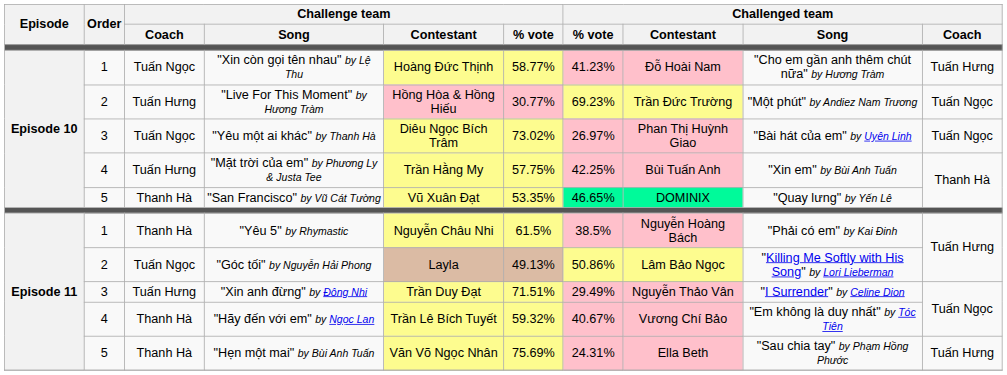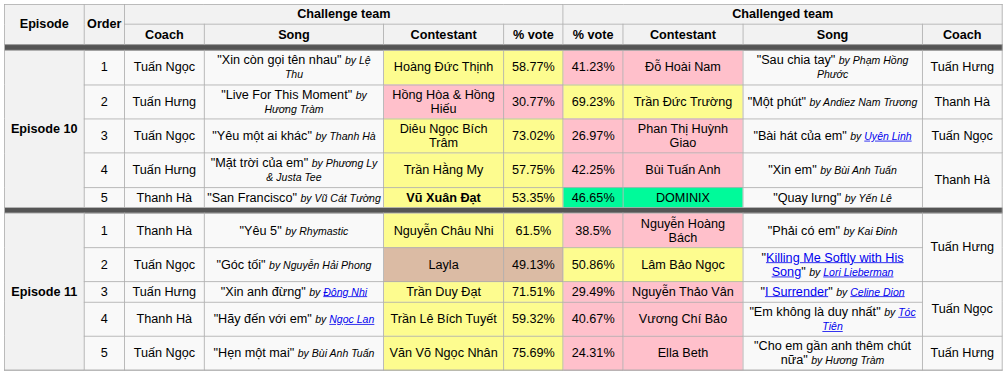"Xin còn gọi tên nhau" by Lệ Thu | Challenged team / Song: "Cho em gần anh thêm chút nữa" by Hương Tràm -> "Sau chia tay" by Phạm Hồng Phước
"Live For This Moment" by Hương Tràm | Challenged team / Coach: Tuấn Ngọc -> Thanh Hà
"San Francisco" by Vũ Cát Tường | Challenge team / Contestant: normal -> bold
"Hẹn một mai" by Bùi Anh Tuấn | Challenge team / Coach: Thanh Hà -> Tuấn Ngọc
"Hẹn một mai" by Bùi Anh Tuấn | Challenged team / Song: "Sau chia tay" by Phạm Hồng Phước -> "Cho em gần anh thêm chút nữa" by Hương Tràm
